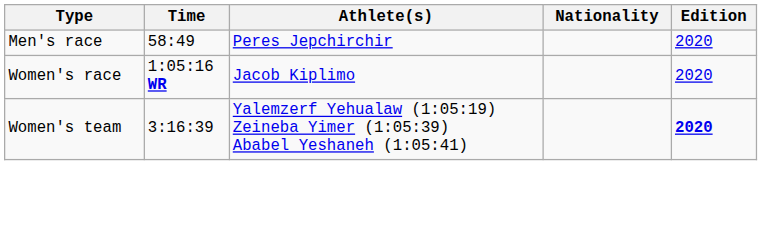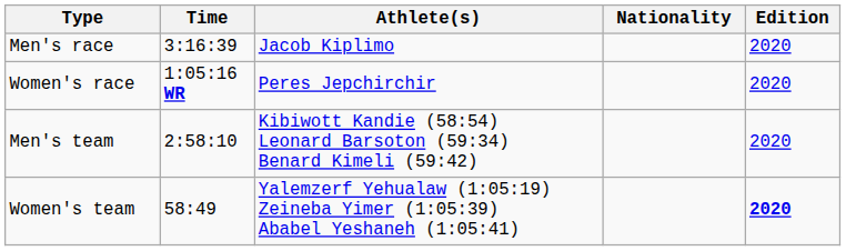Men's race | Time: 58:49 -> 3:16:39
Men's race | Athlete(s): Peres Jepchirchir -> Jacob Kiplimo
Women's race | Athlete(s): Jacob Kiplimo -> Peres Jepchirchir
+ row: Men's team | 2:58:10 | Kibiwott Kandie (58:54) Leonard Barsoton (59:34) Benard Kimeli (59:42) | 2020
Women's team | Time: 3:16:39 -> 58:49
